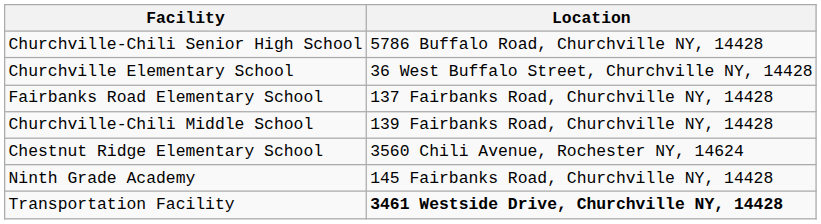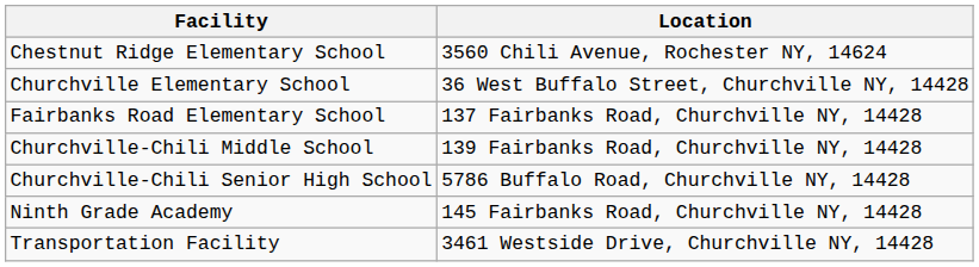rows swapped: Chestnut Ridge Elementary School <-> Churchville-Chili Senior High School
Transportation Facility | Location: bold -> normal
